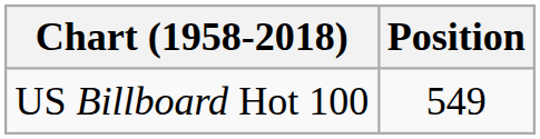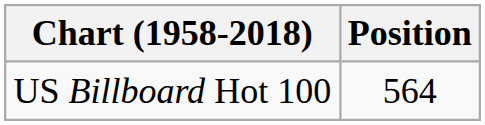US Billboard Hot 100 | Position: 549 -> 564
